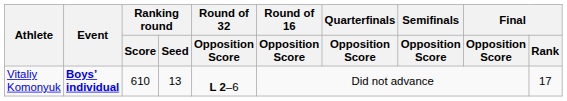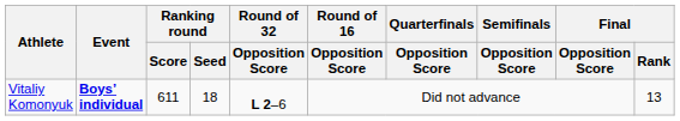Vitaliy Komonyuk | Ranking round / Score: 610 -> 611
Vitaliy Komonyuk | Ranking round / Seed: 13 -> 18
Vitaliy Komonyuk | Final / Rank: 17 -> 13
